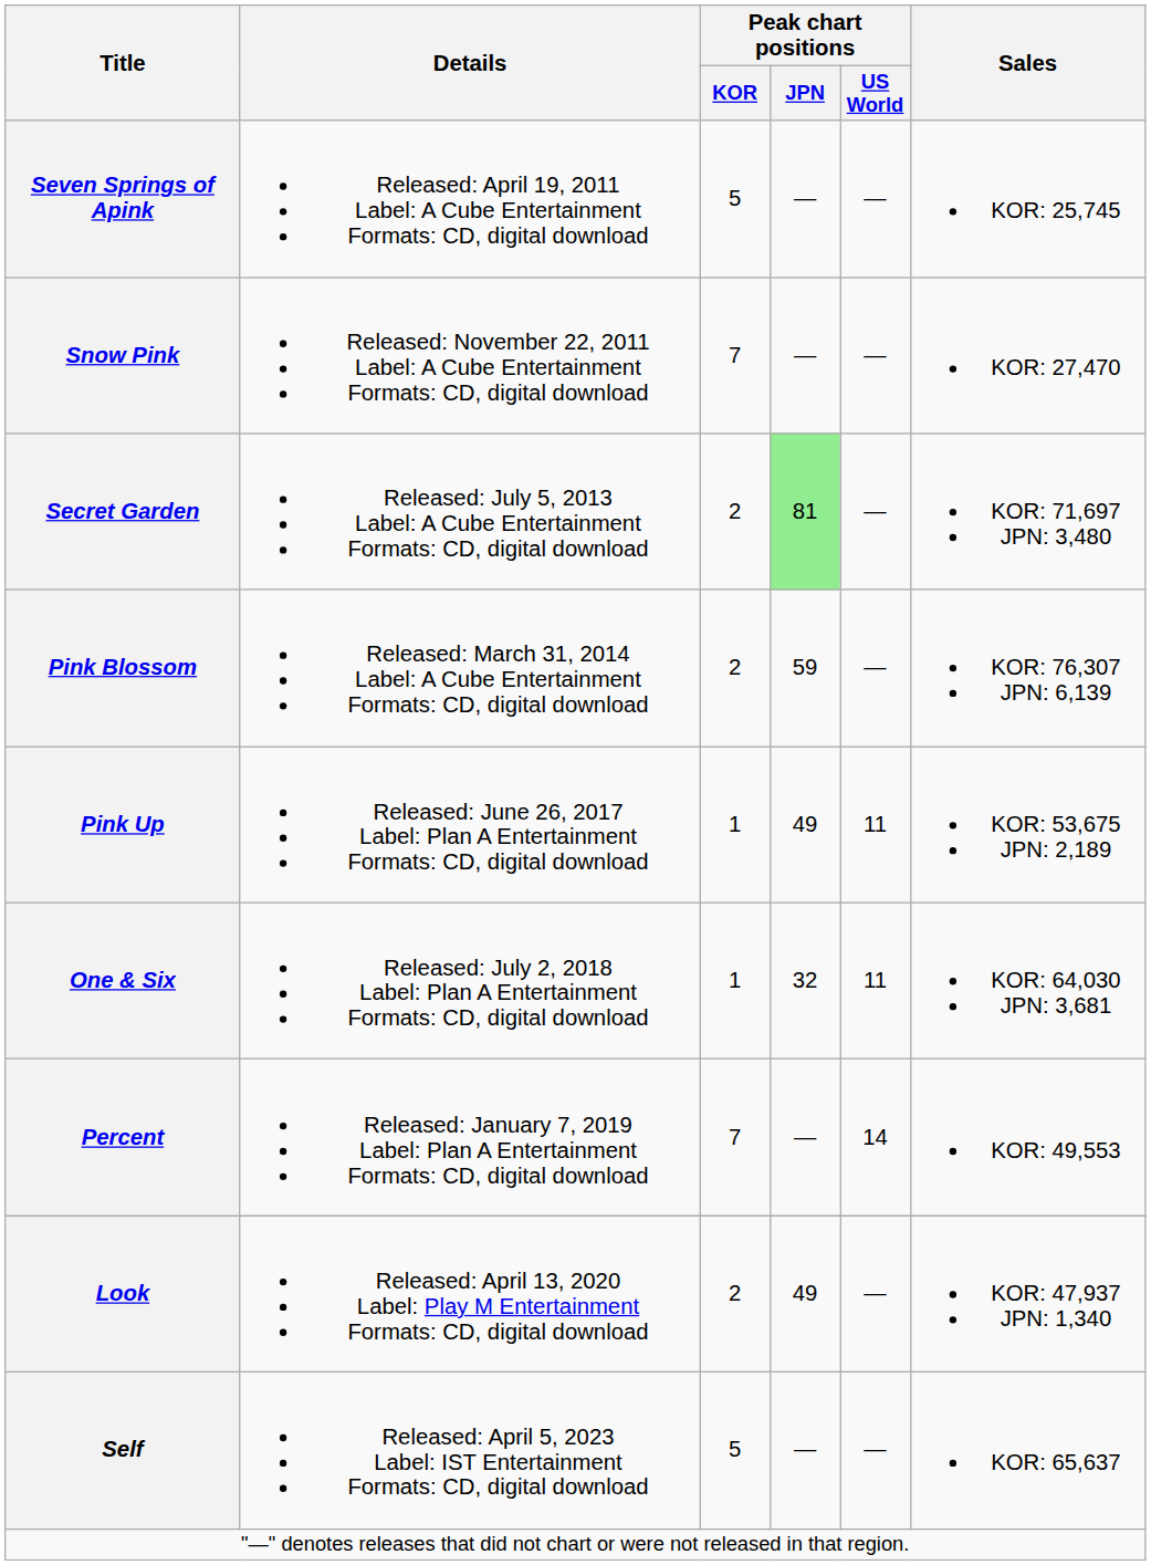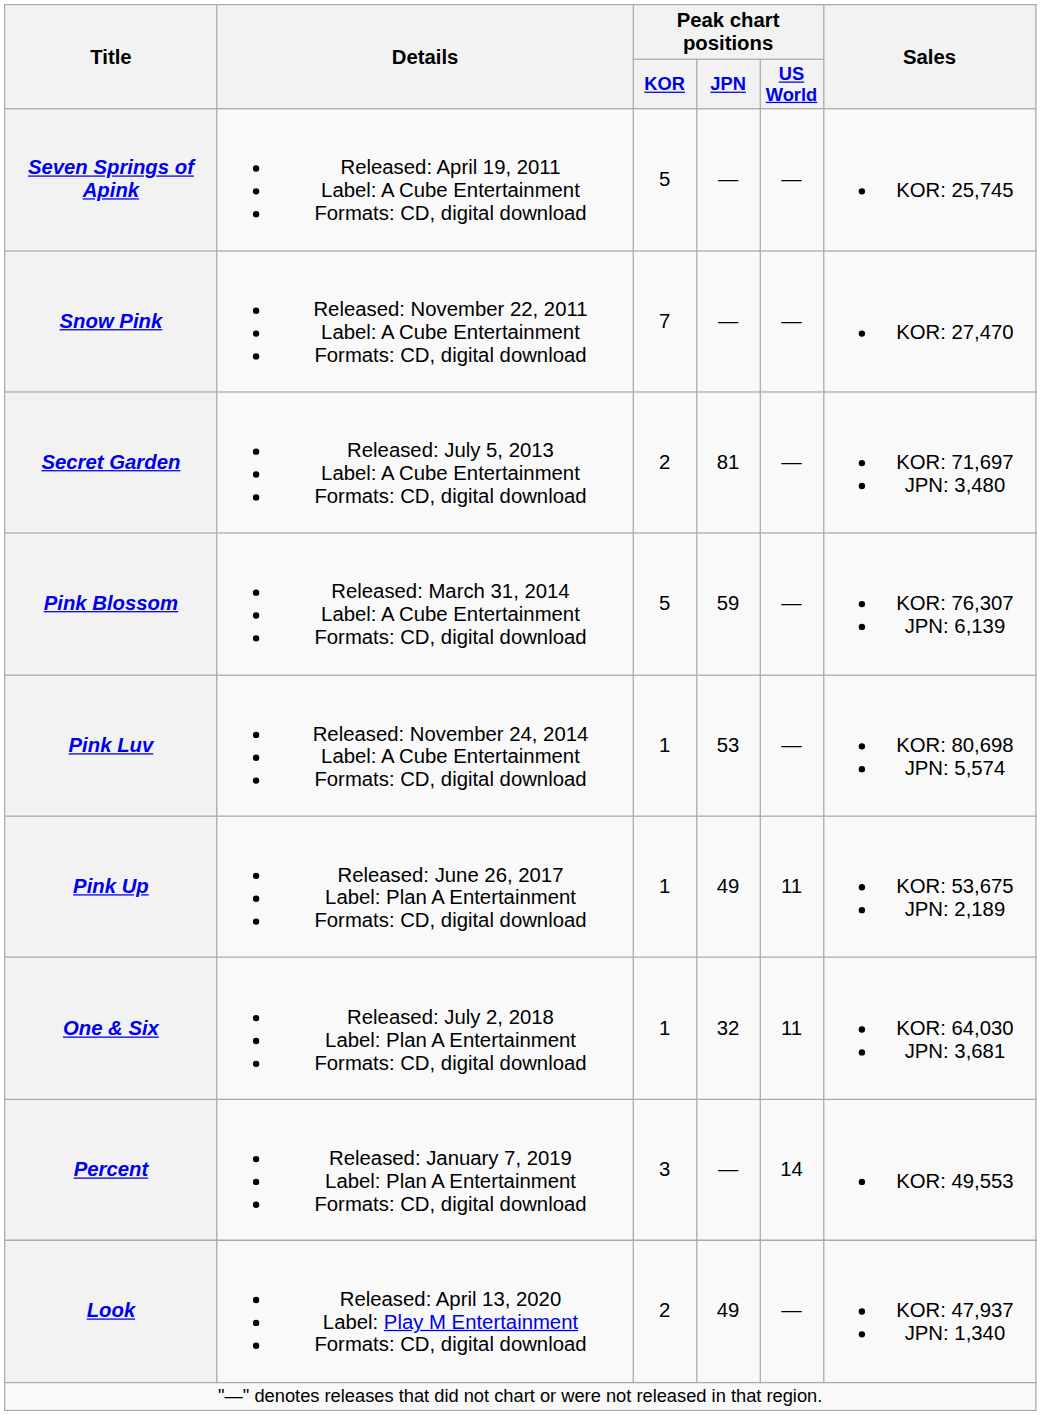Secret Garden | Peak chart positions / JPN: lightgreen background -> no background
Pink Blossom | Peak chart positions / KOR: 2 -> 5
+ row: Pink Luv | Released: November 24, 2014 Label: A Cube Entertainment Formats: CD, digital download | 1 | 53 | — | KOR: 80,698 JPN: 5,574
Percent | Peak chart positions / KOR: 7 -> 3
- row: Self | Released: April 5, 2023 Label: IST Entertainment Formats: CD, digital download | 5 | — | — | KOR: 65,637
